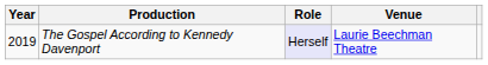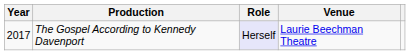The Gospel According to Kennedy Davenport | Year: 2019 -> 2017
